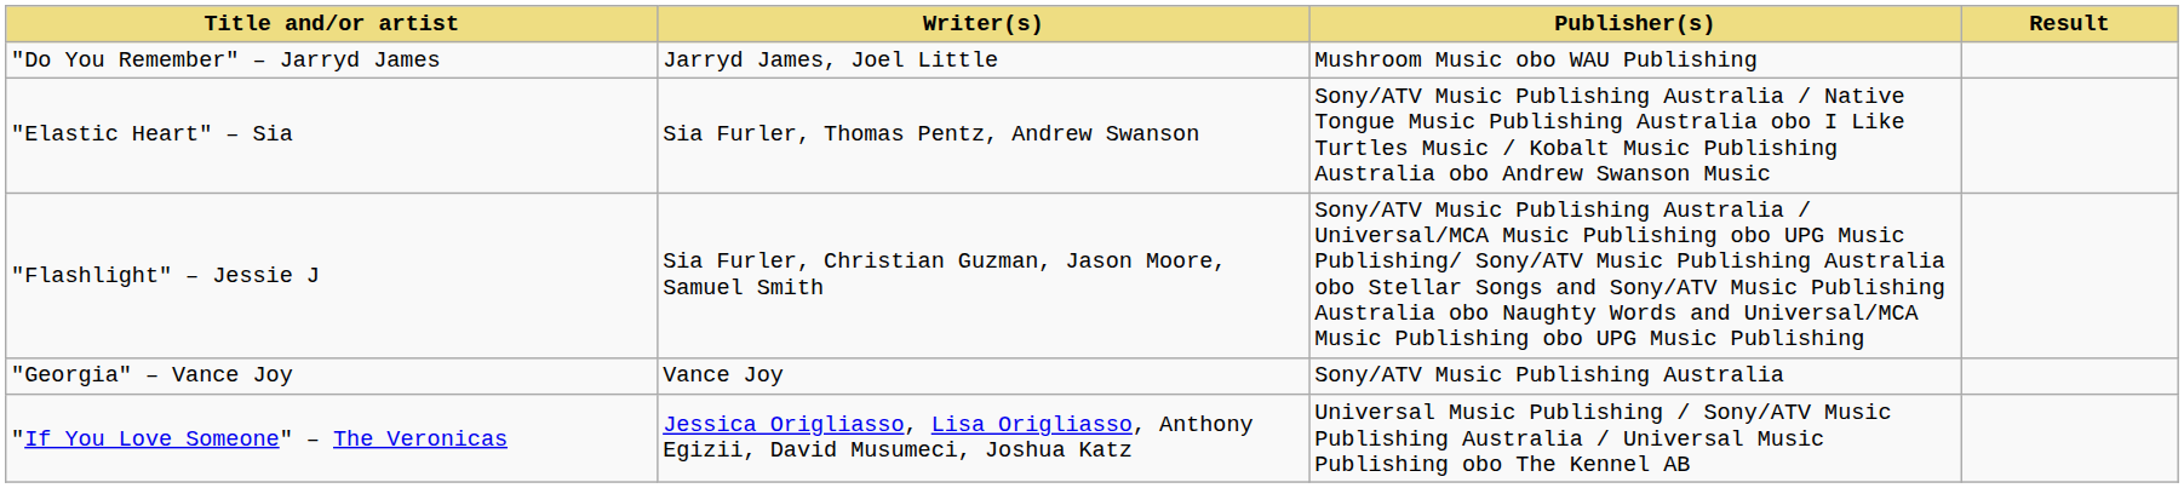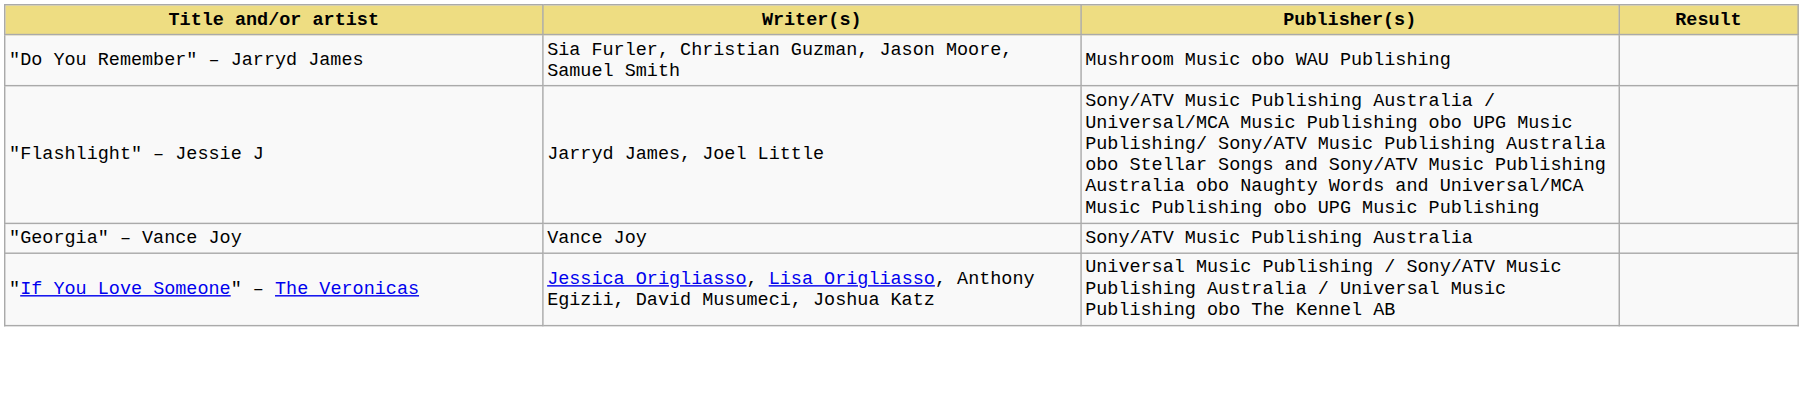"Do You Remember" – Jarryd James | Writer(s): Jarryd James, Joel Little -> Sia Furler, Christian Guzman, Jason Moore, Samuel Smith
- row: "Elastic Heart" – Sia | Sia Furler, Thomas Pentz, Andrew Swanson | Sony/ATV Music Publishing Australia / Native Tongue Music Publishing Australia obo I Like Turtles Music / Kobalt Music Publishing Australia obo Andrew Swanson Music
"Flashlight" – Jessie J | Writer(s): Sia Furler, Christian Guzman, Jason Moore, Samuel Smith -> Jarryd James, Joel Little
